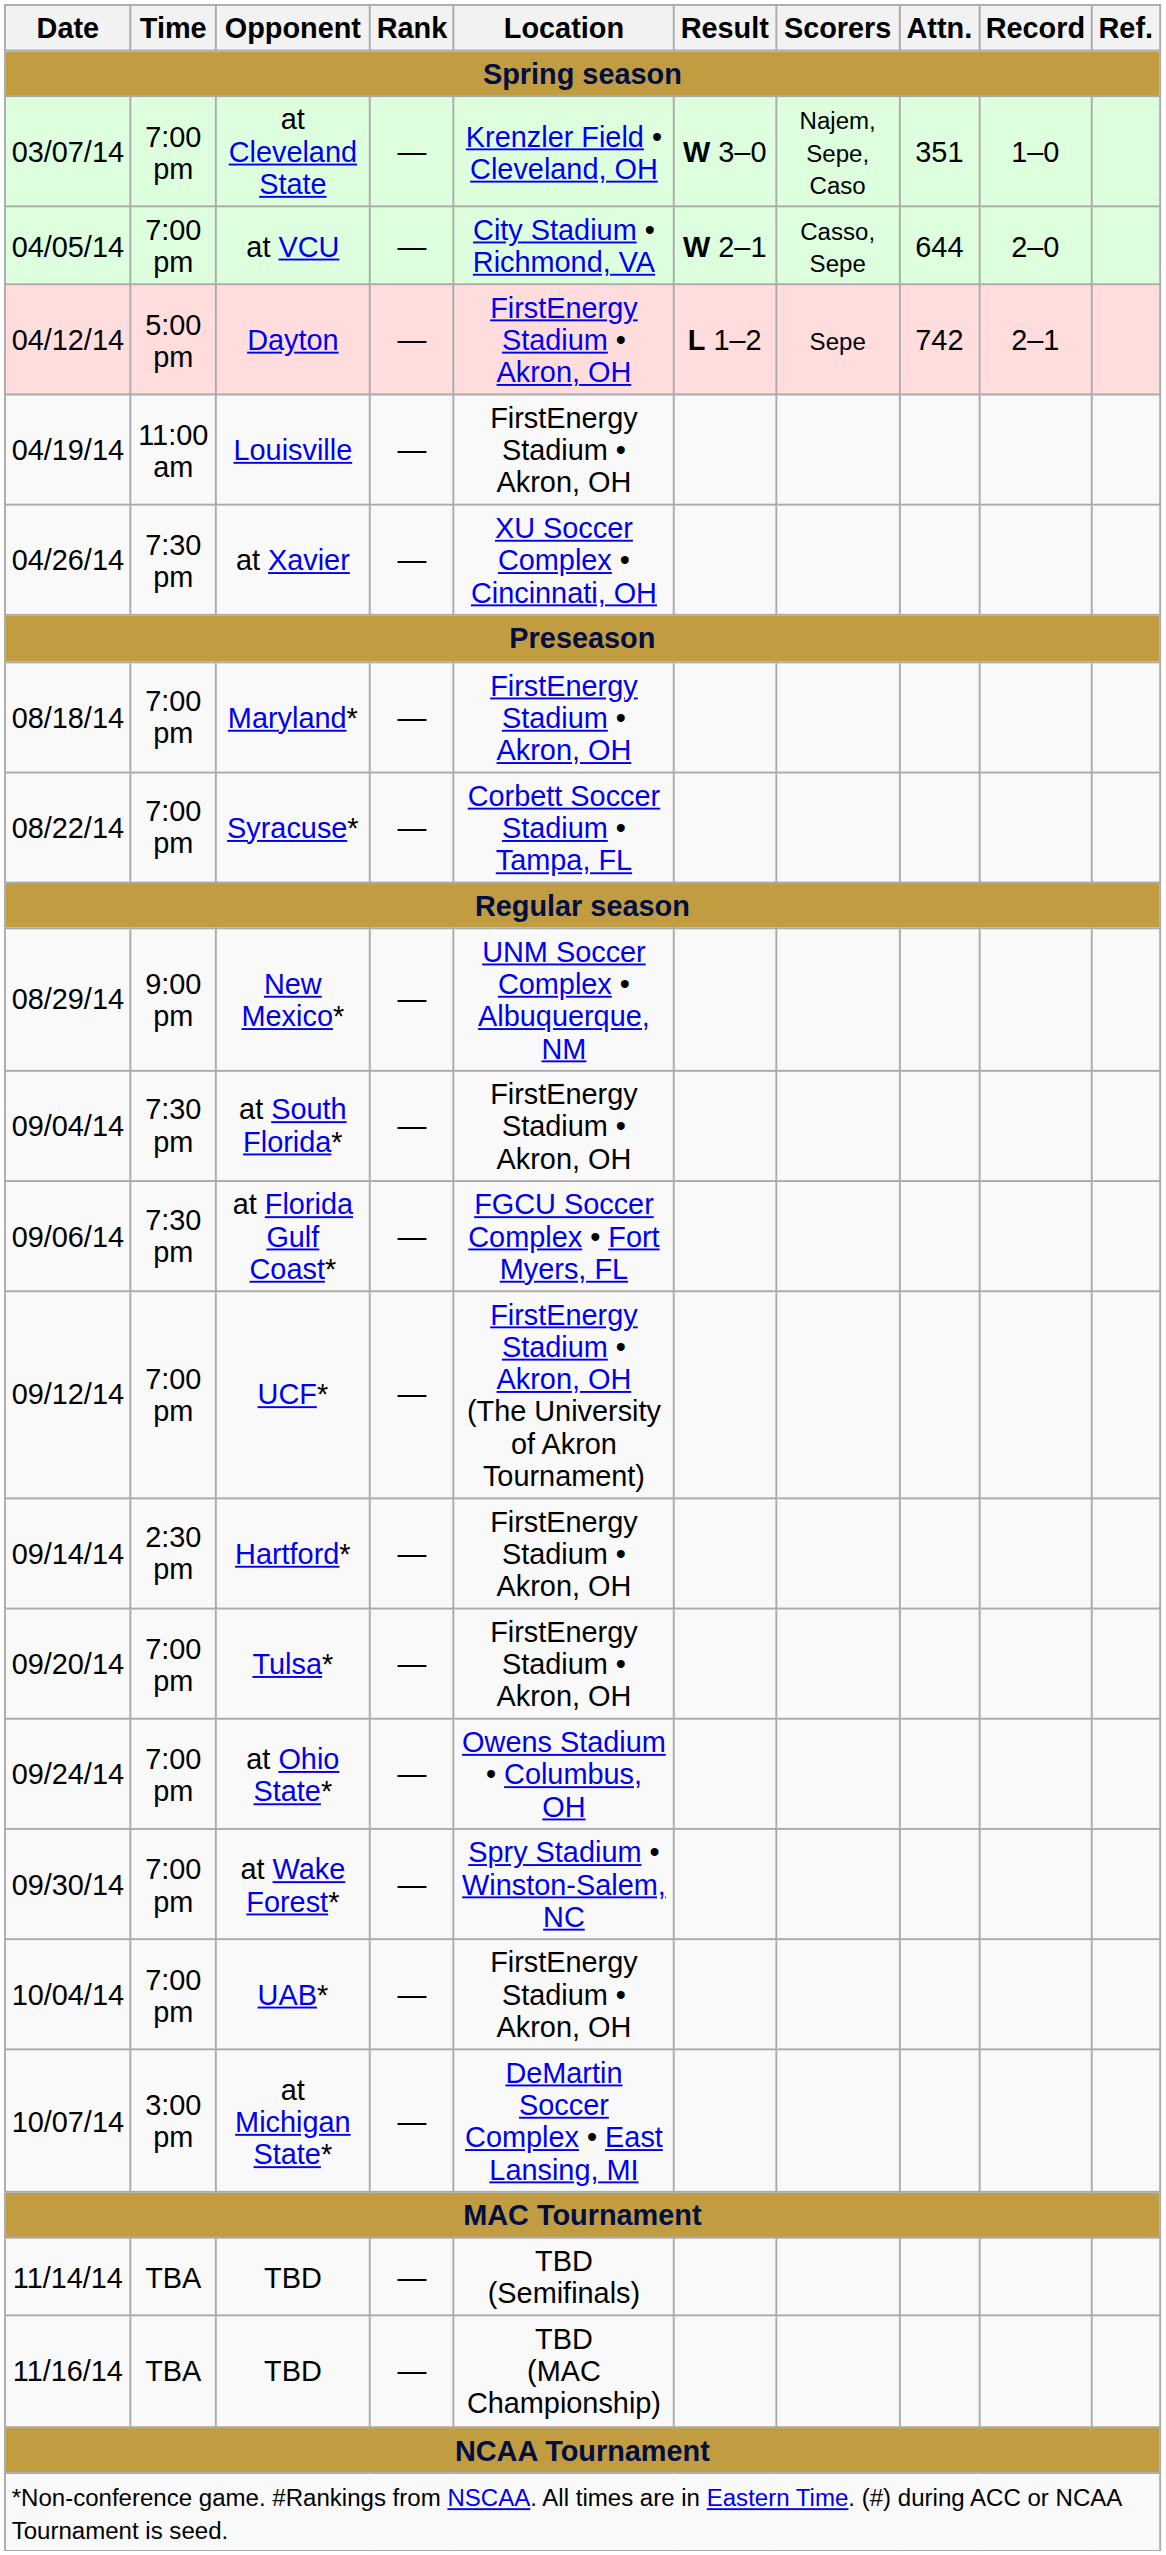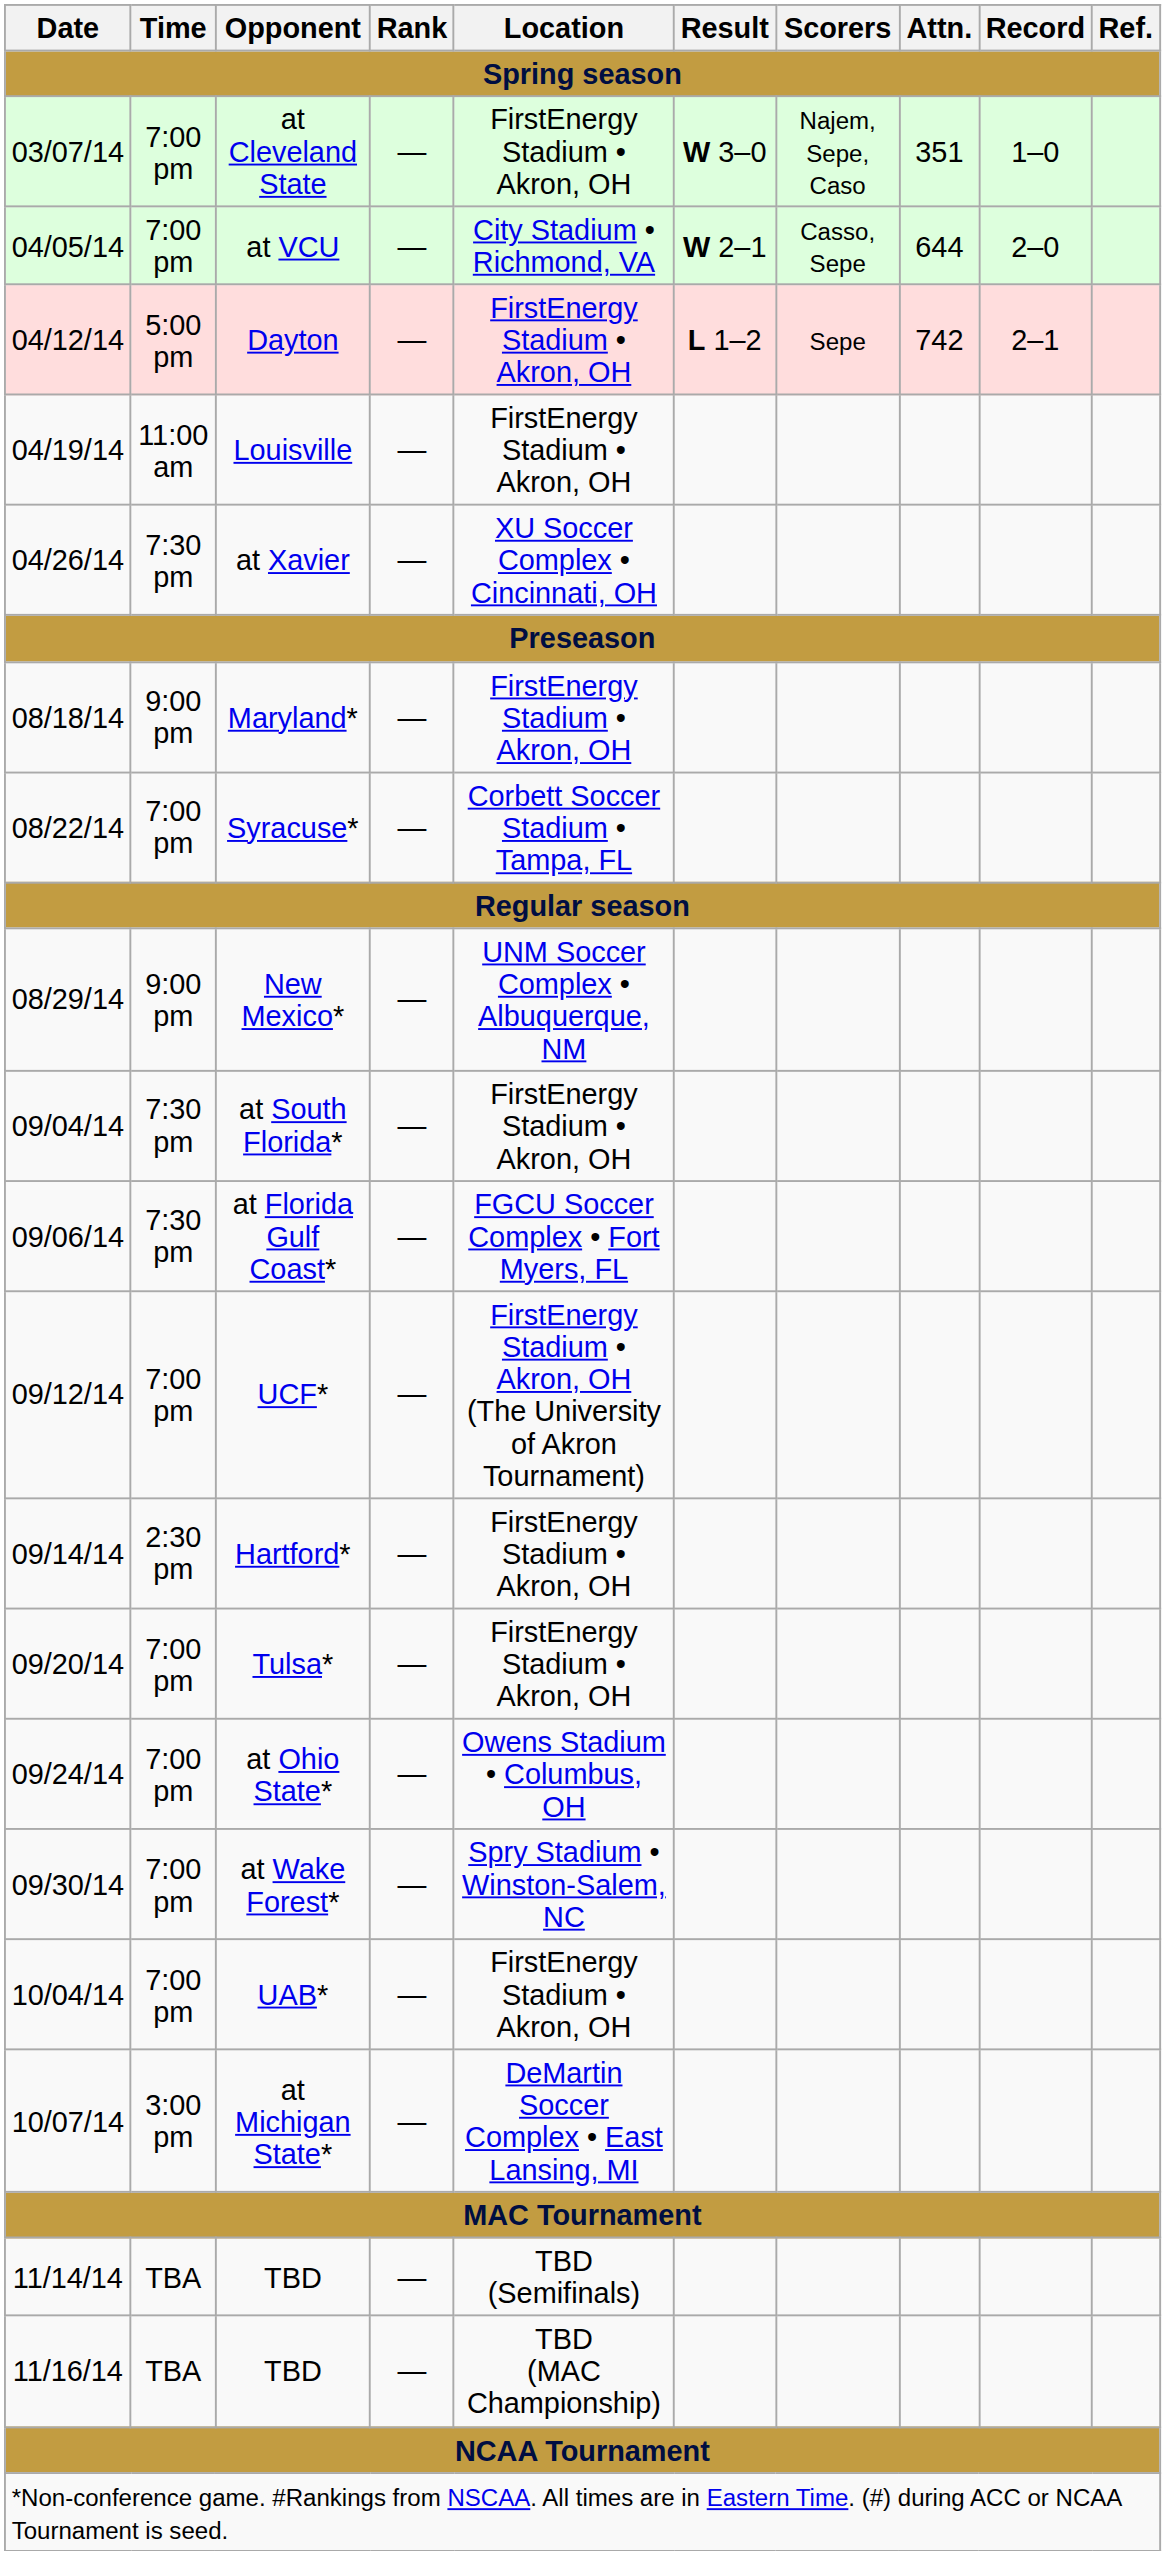at Cleveland State | Location: Krenzler Field • Cleveland, OH -> FirstEnergy Stadium • Akron, OH
Maryland* | Time: 7:00 pm -> 9:00 pm
